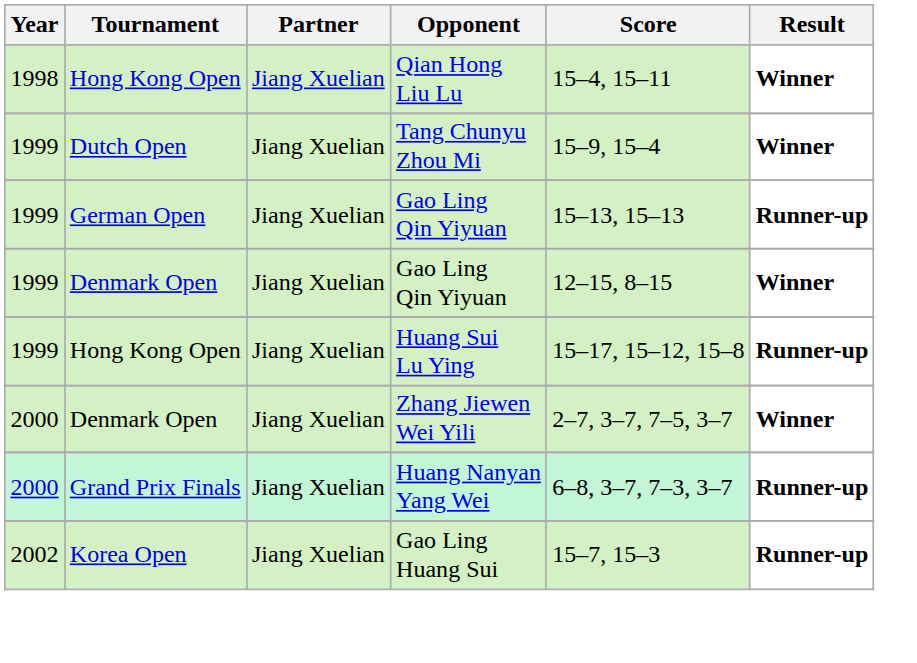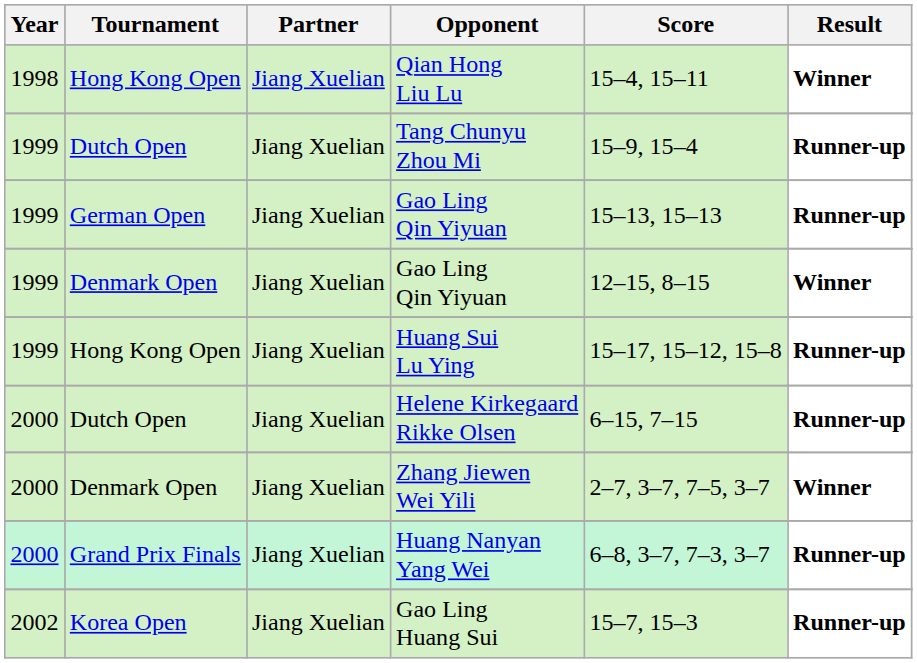Tang Chunyu Zhou Mi | Result: Winner -> Runner-up
+ row: 2000 | Dutch Open | Jiang Xuelian | Helene Kirkegaard Rikke Olsen | 6–15, 7–15 | Runner-up
